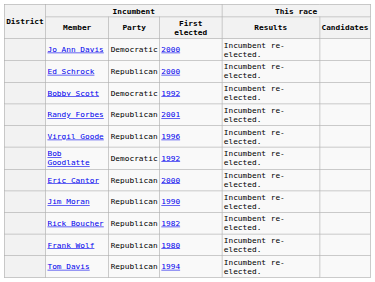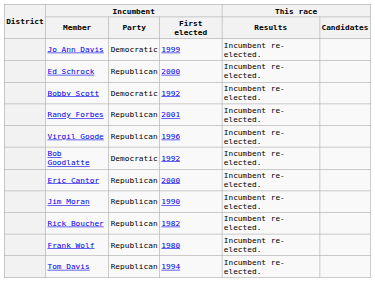Jo Ann Davis | Incumbent / First elected: 2000 -> 1999
